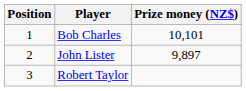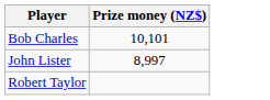- column: Position | 1 | 2 | 3
John Lister | Prize money (NZ$): 9,897 -> 8,997
